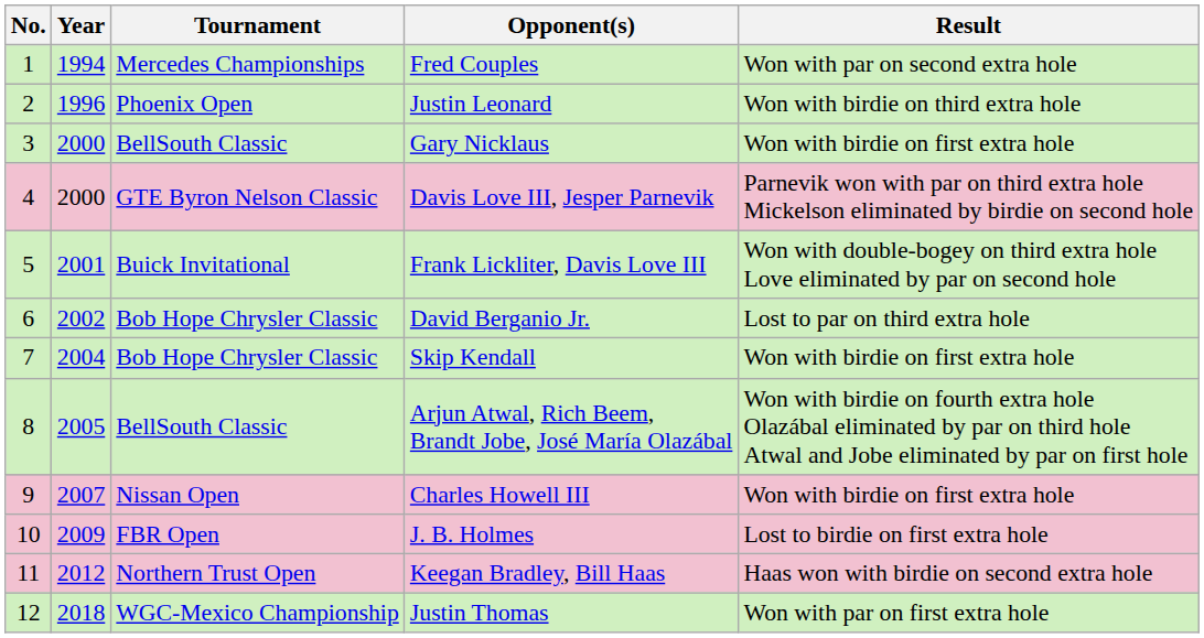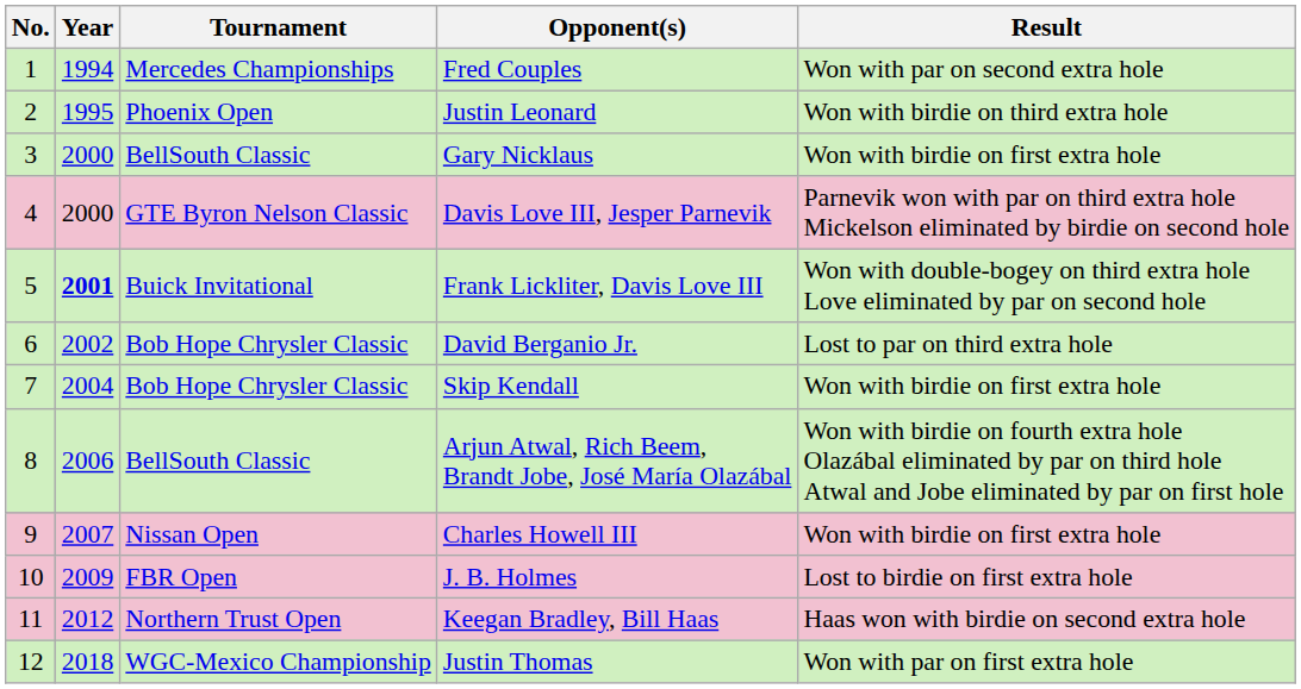Justin Leonard | Year: 1996 -> 1995
Frank Lickliter, Davis Love III | Year: normal -> bold
Arjun Atwal, Rich Beem, Brandt Jobe, José María Olazábal | Year: 2005 -> 2006
